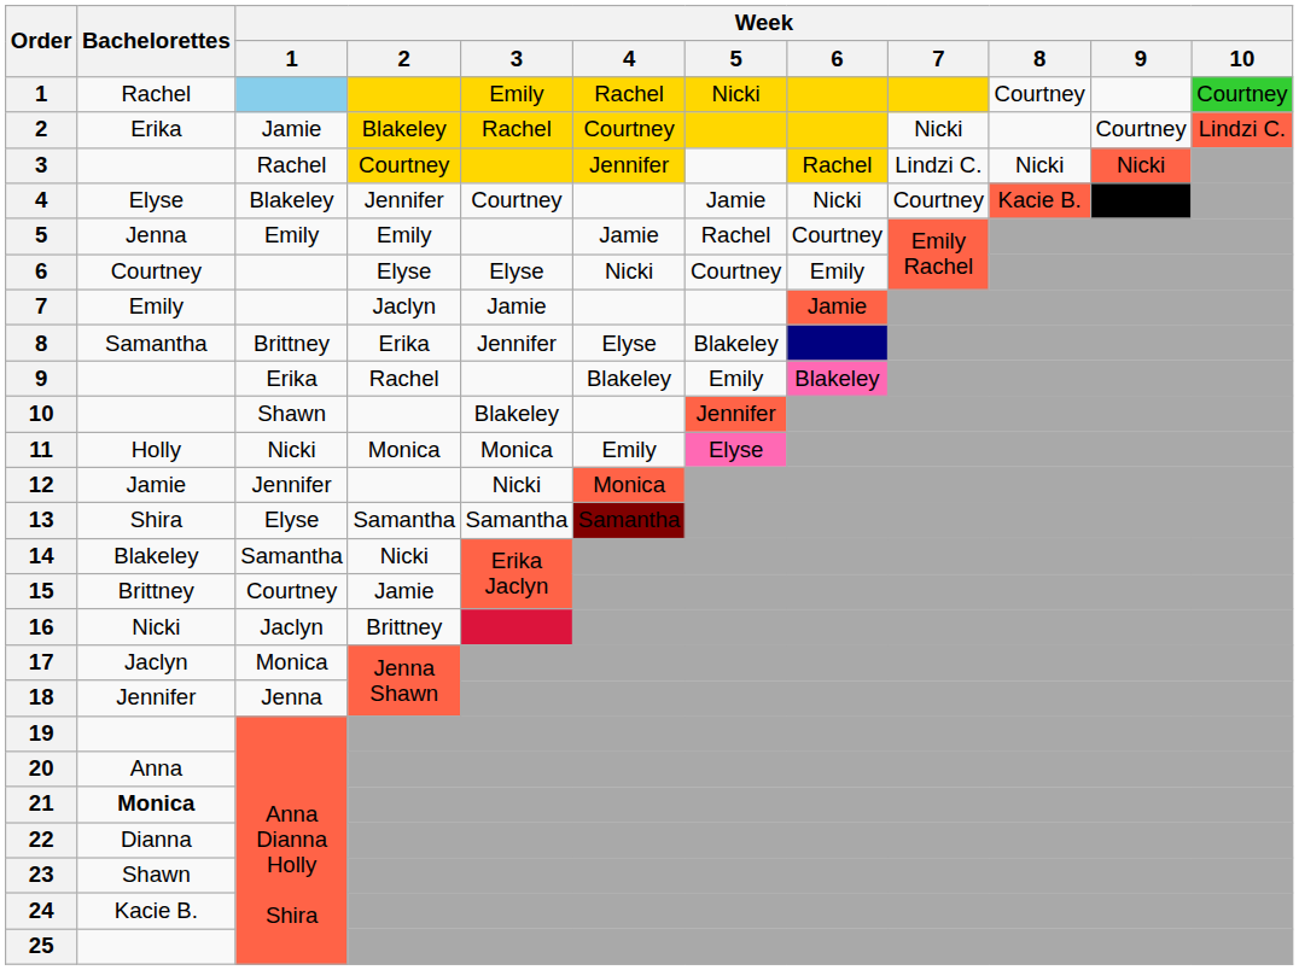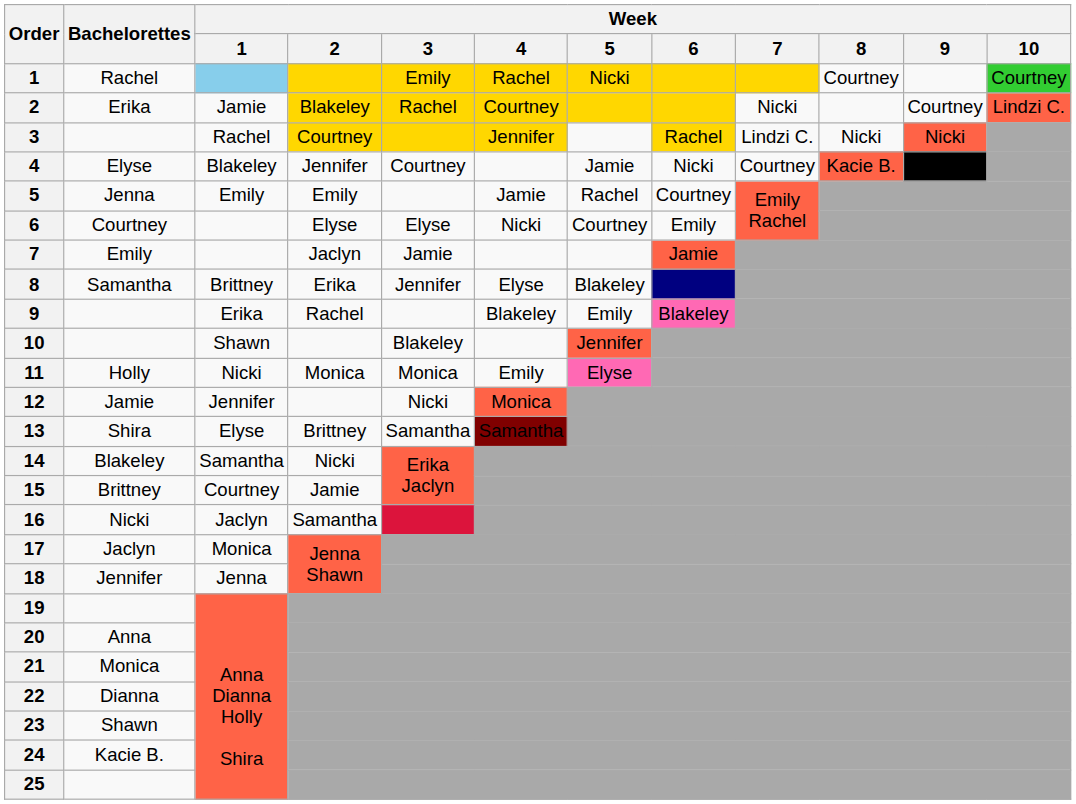13 | Week / 2: Samantha -> Brittney
16 | Week / 2: Brittney -> Samantha
21 | Bachelorettes: bold -> normal
